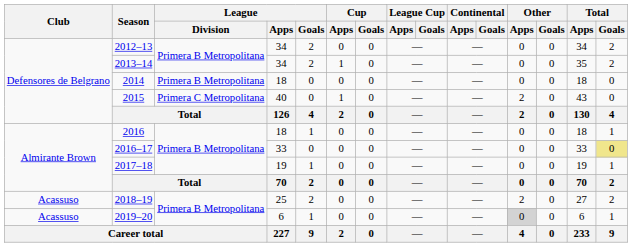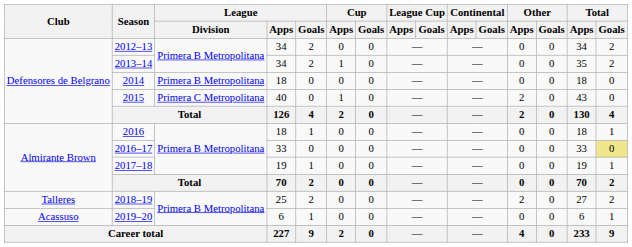2018–19 | Club: Acassuso -> Talleres
2019–20 | Other / Apps: lightgrey background -> no background
